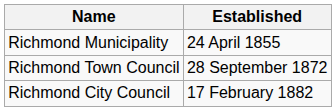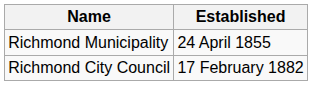- row: Richmond Town Council | 28 September 1872
